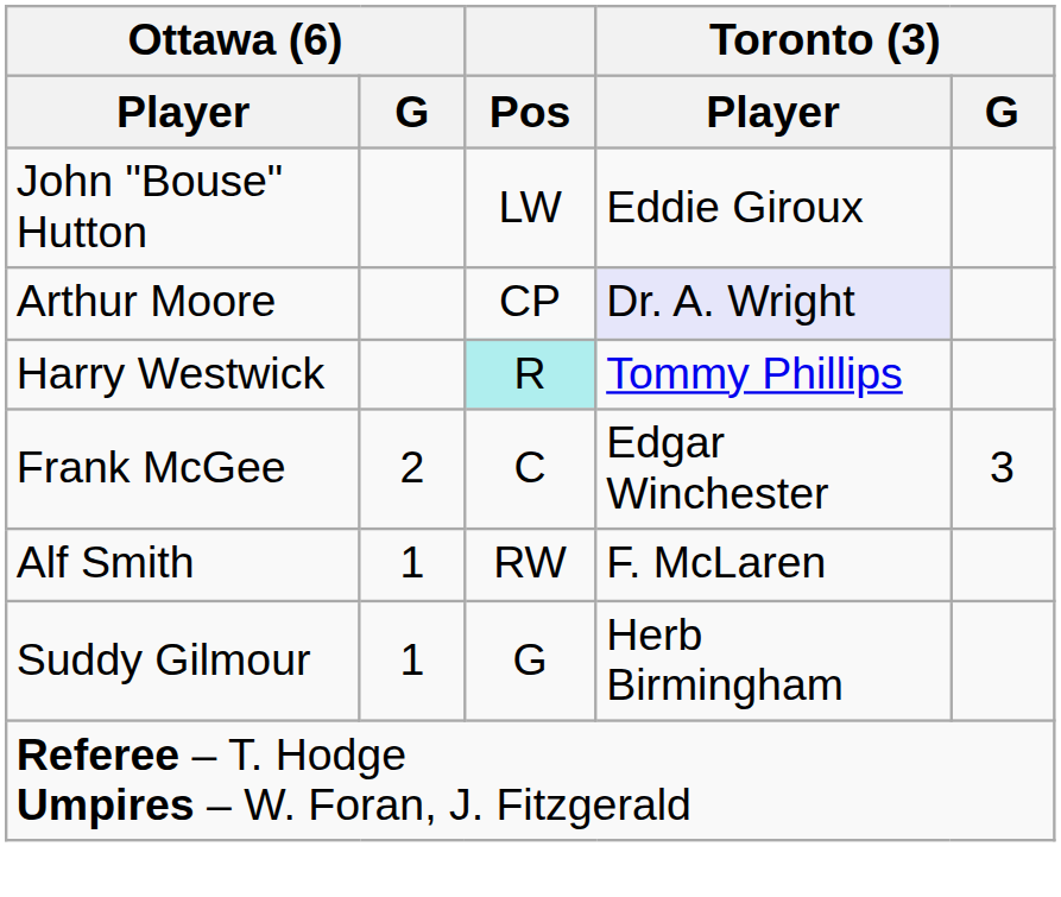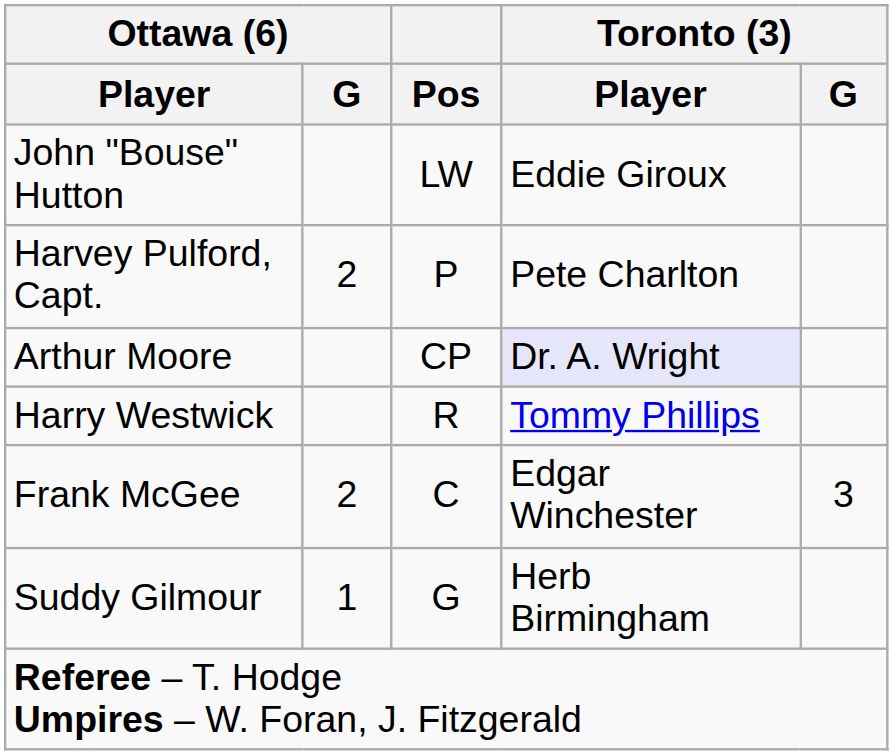+ row: Harvey Pulford, Capt. | 2 | P | Pete Charlton
Harry Westwick | Pos: paleturquoise background -> no background
- row: Alf Smith | 1 | RW | F. McLaren
